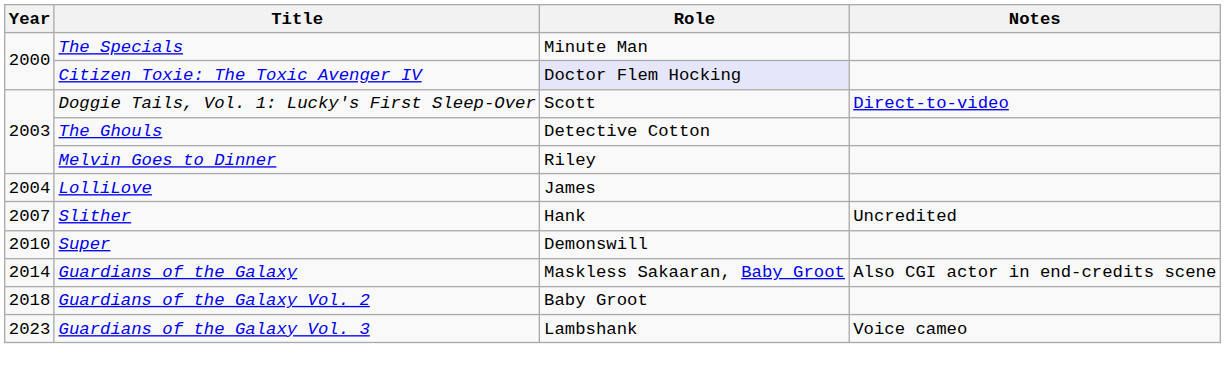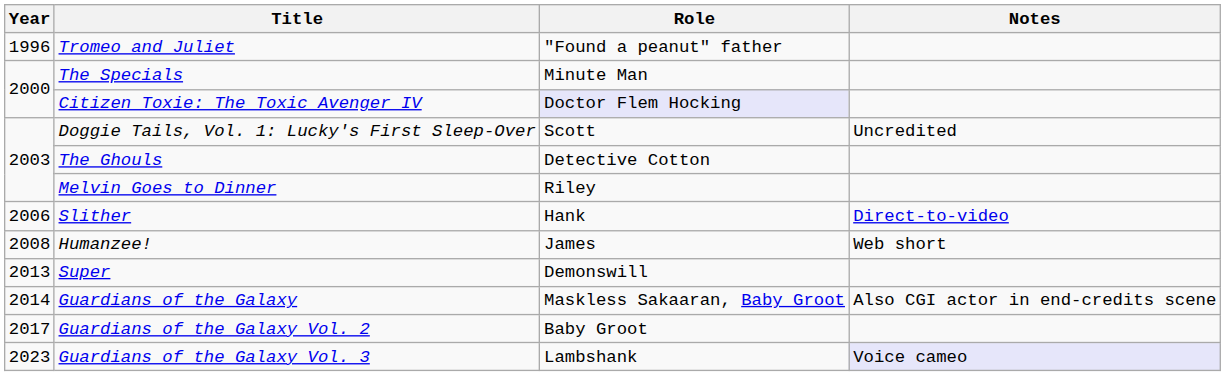+ row: 1996 | Tromeo and Juliet | "Found a peanut" father
Doggie Tails, Vol. 1: Lucky's First Sleep-Over | Notes: Direct-to-video -> Uncredited
- row: 2004 | LolliLove | James
Slither | Year: 2007 -> 2006
Slither | Notes: Uncredited -> Direct-to-video
+ row: 2008 | Humanzee! | James | Web short
Super | Year: 2010 -> 2013
Guardians of the Galaxy Vol. 2 | Year: 2018 -> 2017
Guardians of the Galaxy Vol. 3 | Notes: no background -> lavender background
